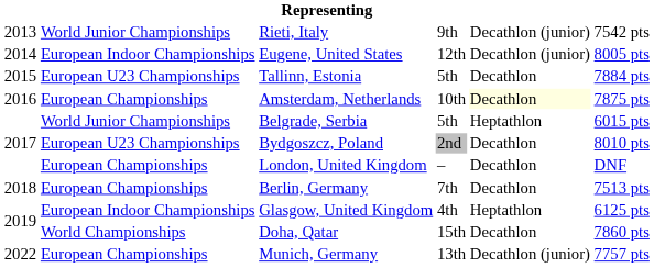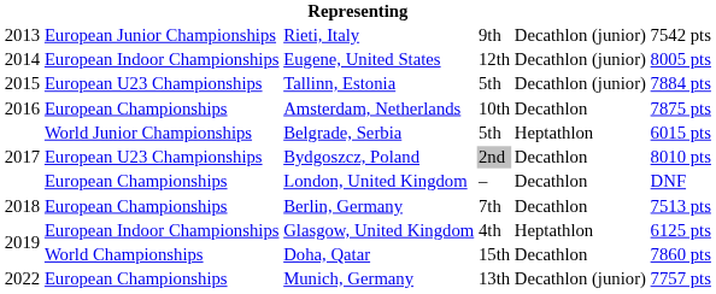Rieti, Italy | column 2: World Junior Championships -> European Junior Championships
Tallinn, Estonia | column 5: Decathlon -> Decathlon (junior)
Amsterdam, Netherlands | column 5: lightyellow background -> no background
